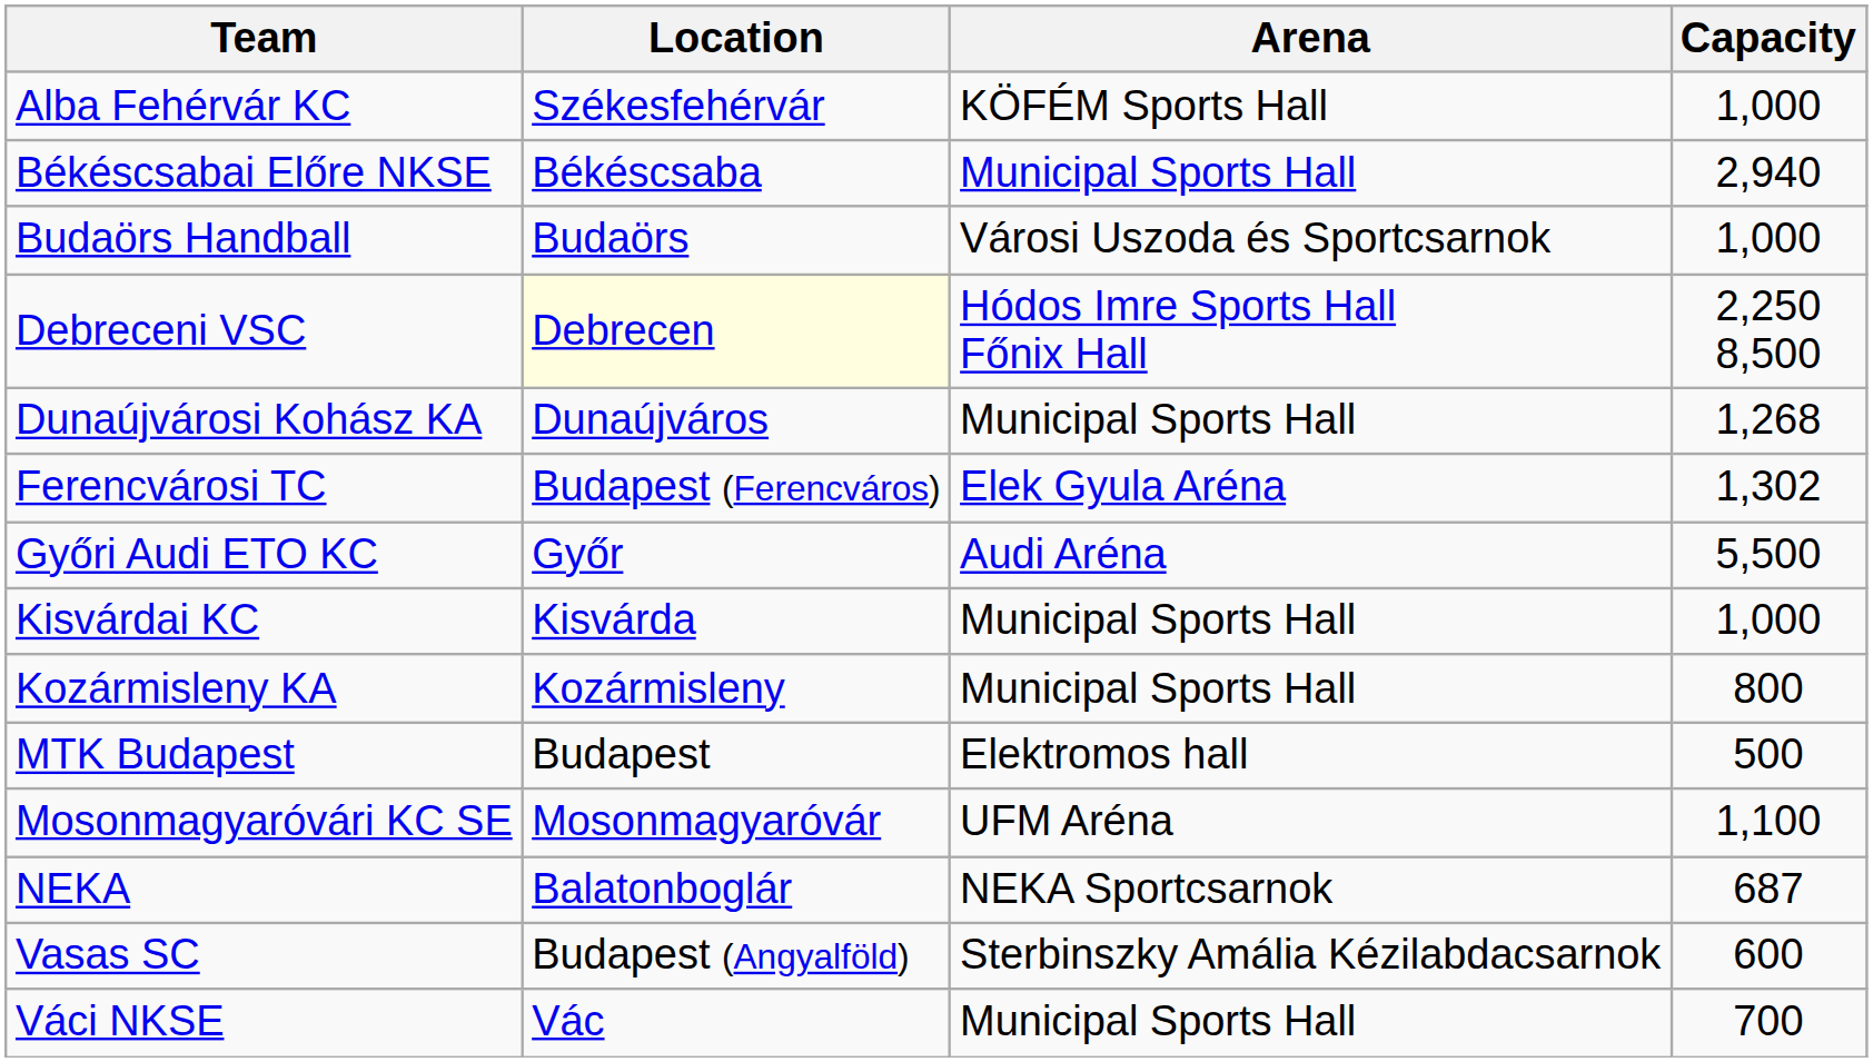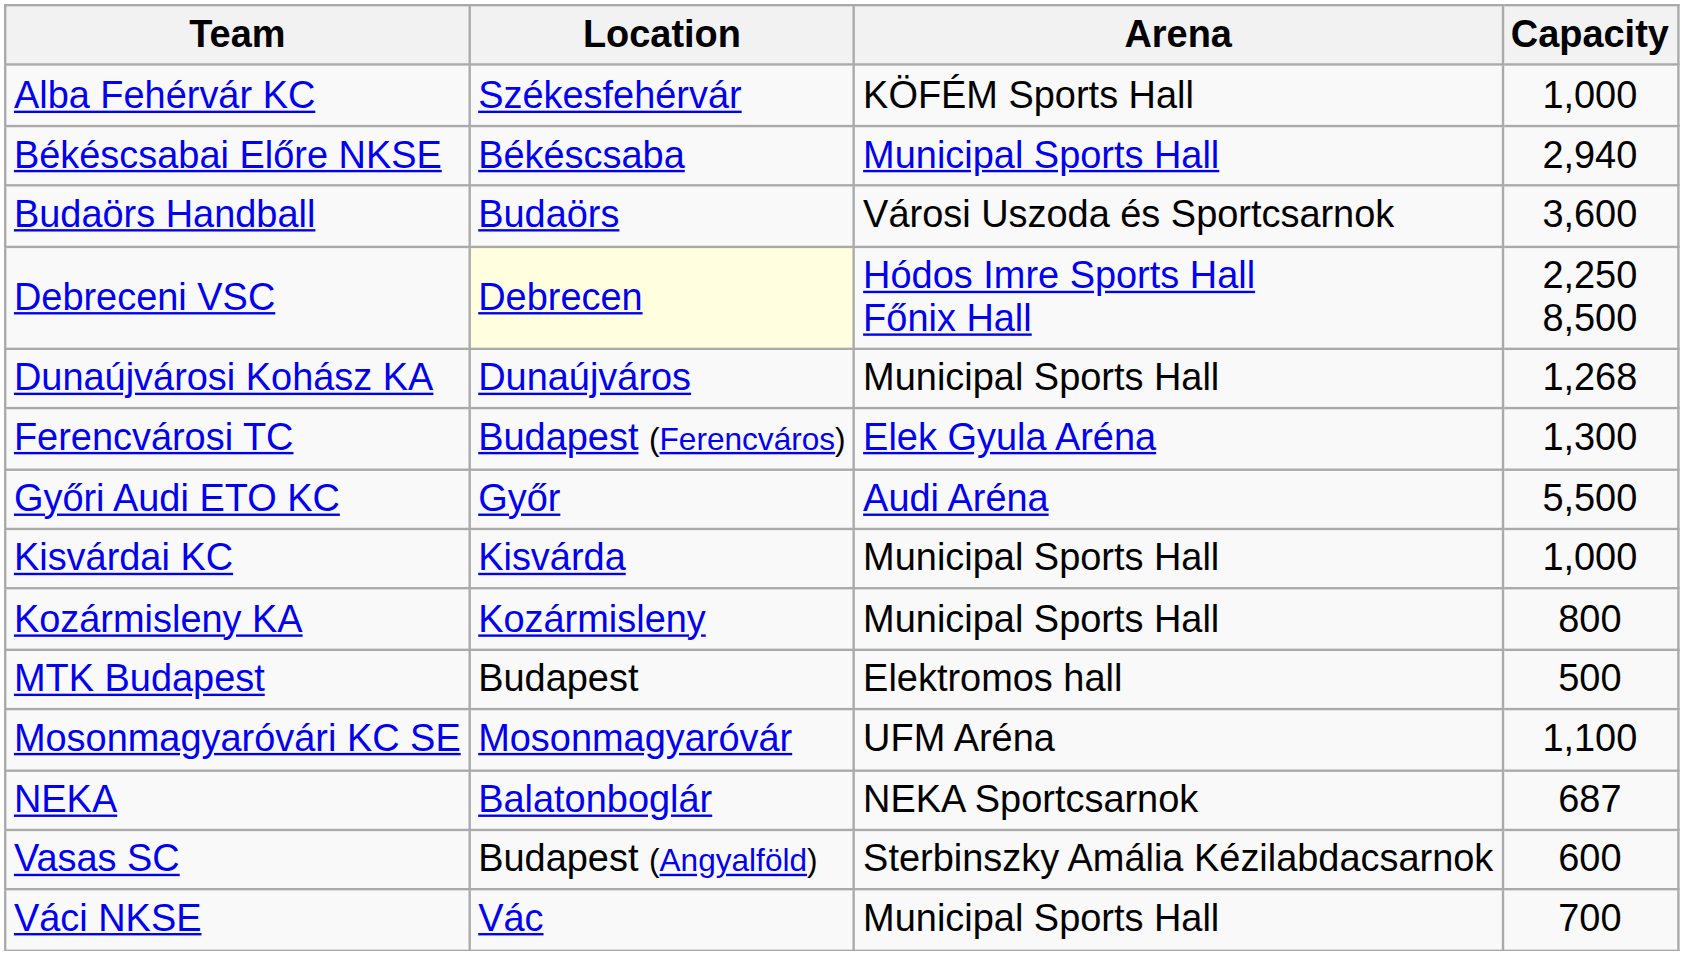Budaörs Handball | Capacity: 1,000 -> 3,600
Ferencvárosi TC | Capacity: 1,302 -> 1,300
